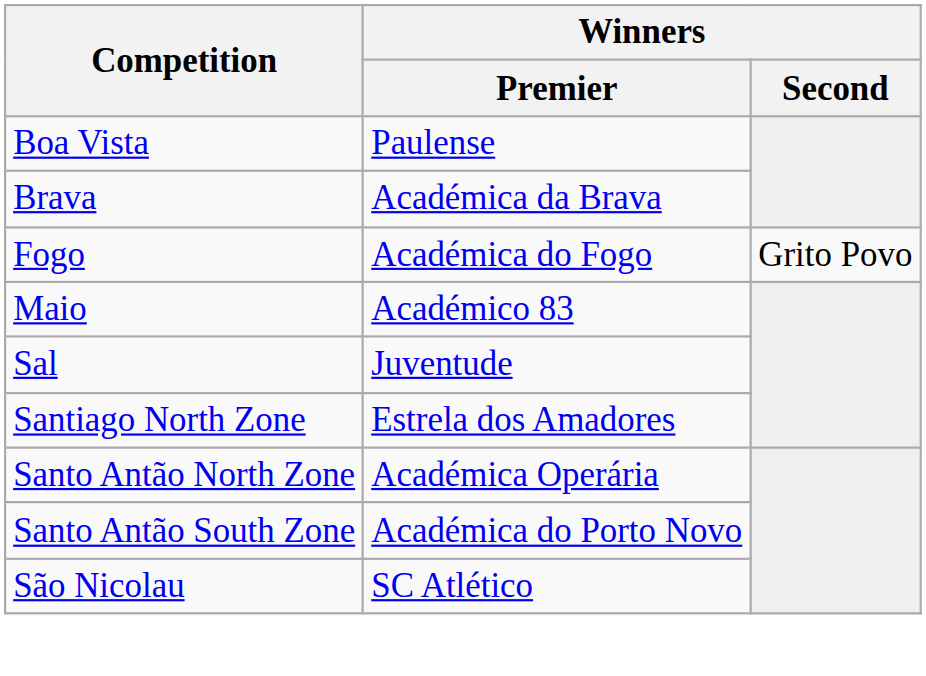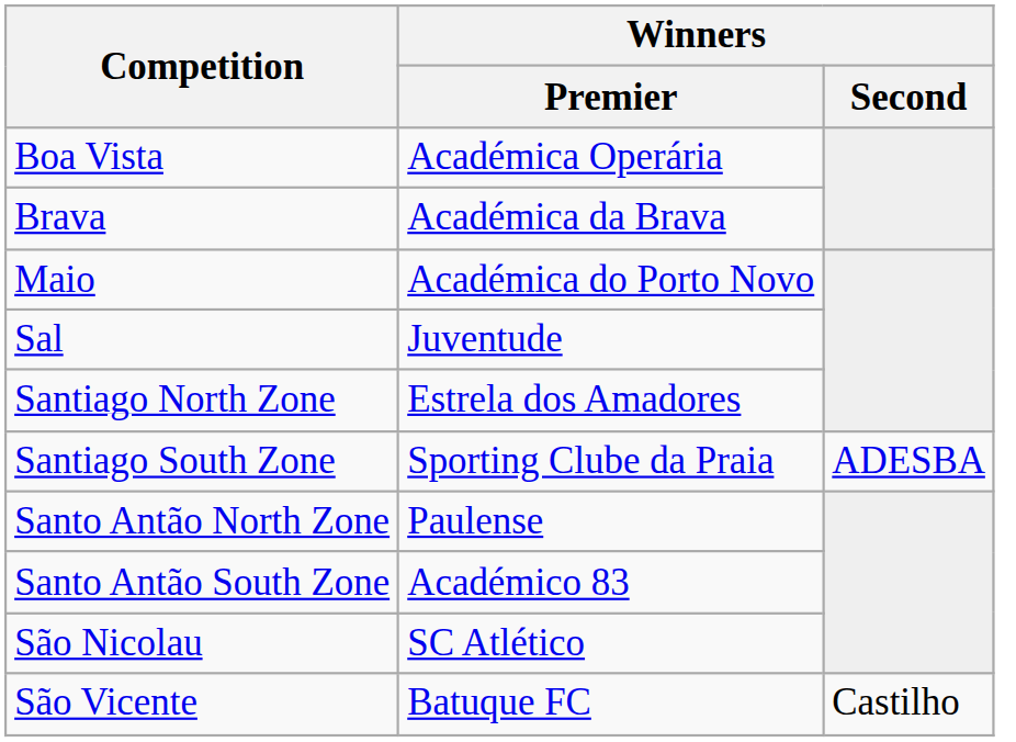Boa Vista | Winners / Premier: Paulense -> Académica Operária
- row: Fogo | Académica do Fogo | Grito Povo
Maio | Winners / Premier: Académico 83 -> Académica do Porto Novo
+ row: Santiago South Zone | Sporting Clube da Praia | ADESBA
Santo Antão North Zone | Winners / Premier: Académica Operária -> Paulense
Santo Antão South Zone | Winners / Premier: Académica do Porto Novo -> Académico 83
+ row: São Vicente | Batuque FC | Castilho
